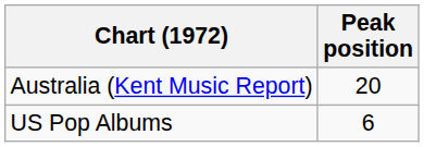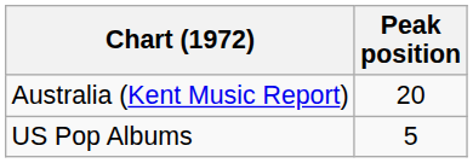US Pop Albums | Peak position: 6 -> 5
